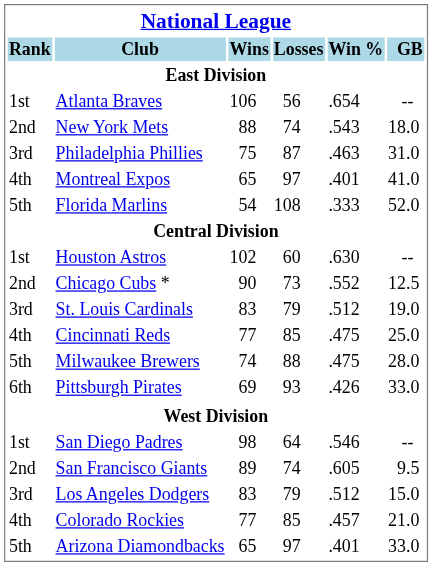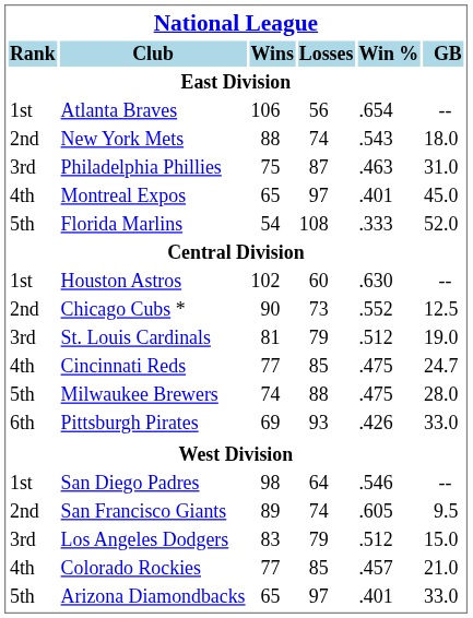Montreal Expos | GB: 41.0 -> 45.0
St. Louis Cardinals | Wins: 83 -> 81
Cincinnati Reds | GB: 25.0 -> 24.7
